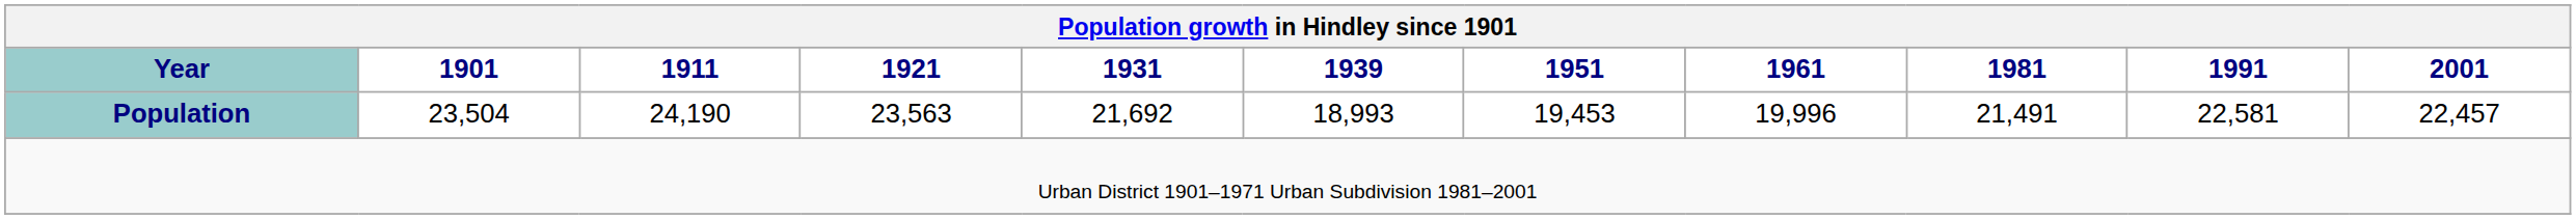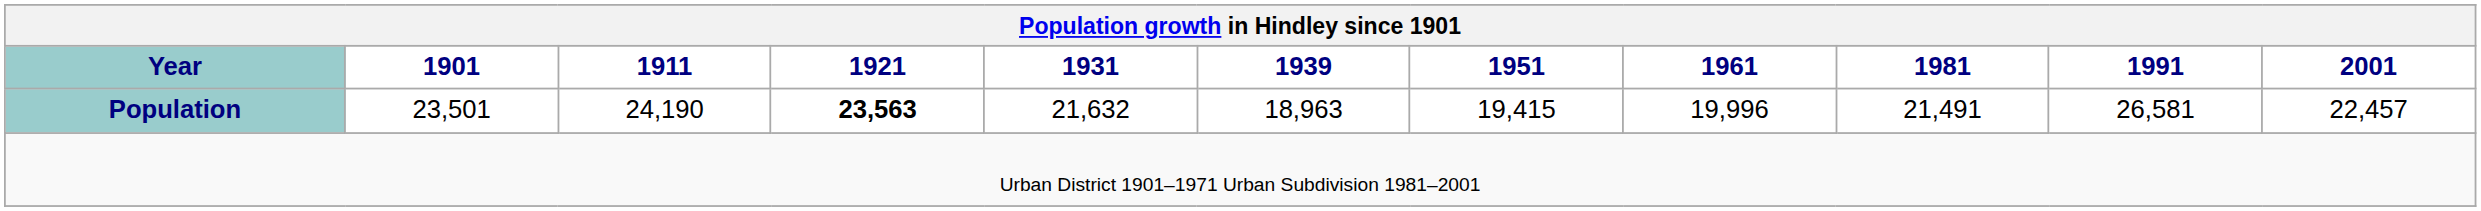Population | 1901: 23,504 -> 23,501
Population | 1921: normal -> bold
Population | 1931: 21,692 -> 21,632
Population | 1939: 18,993 -> 18,963
Population | 1951: 19,453 -> 19,415
Population | 1991: 22,581 -> 26,581
